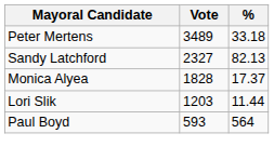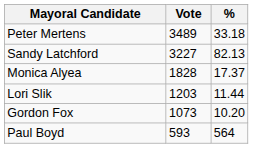Sandy Latchford | Vote: 2327 -> 3227
+ row: Gordon Fox | 1073 | 10.20
